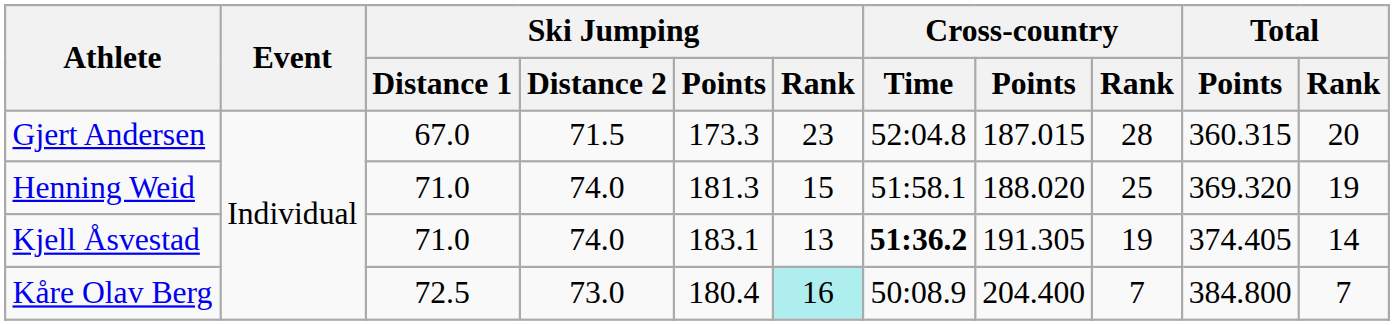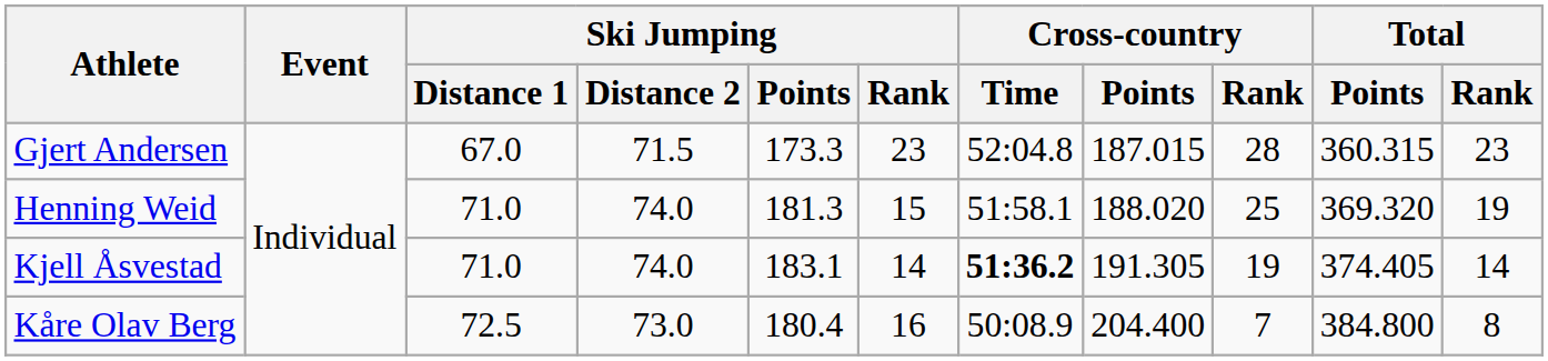Gjert Andersen | Total / Rank: 20 -> 23
Kjell Åsvestad | Ski Jumping / Rank: 13 -> 14
Kåre Olav Berg | Ski Jumping / Rank: paleturquoise background -> no background
Kåre Olav Berg | Total / Rank: 7 -> 8
